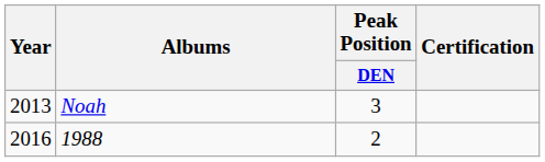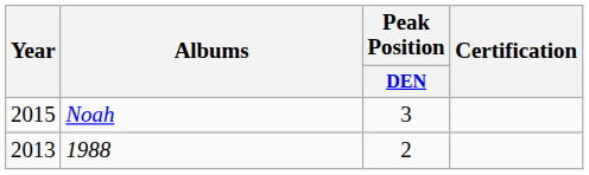Noah | Year: 2013 -> 2015
1988 | Year: 2016 -> 2013
